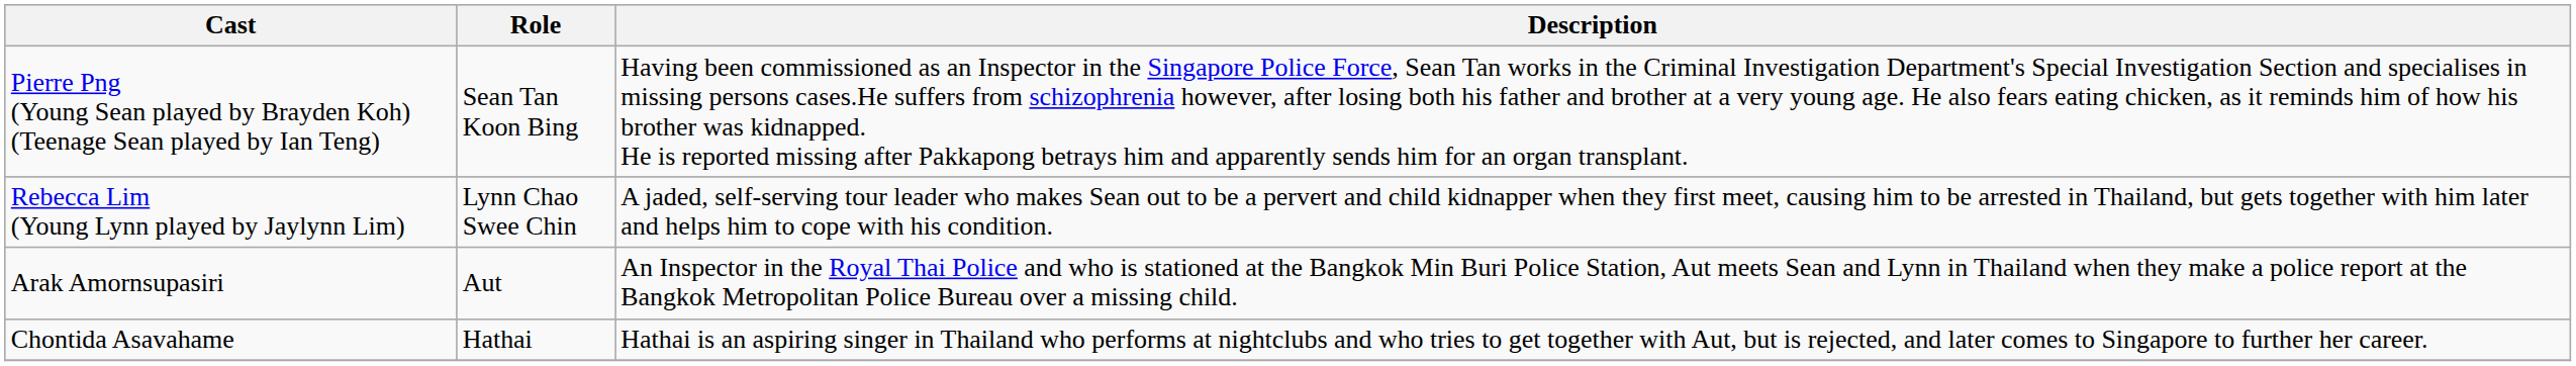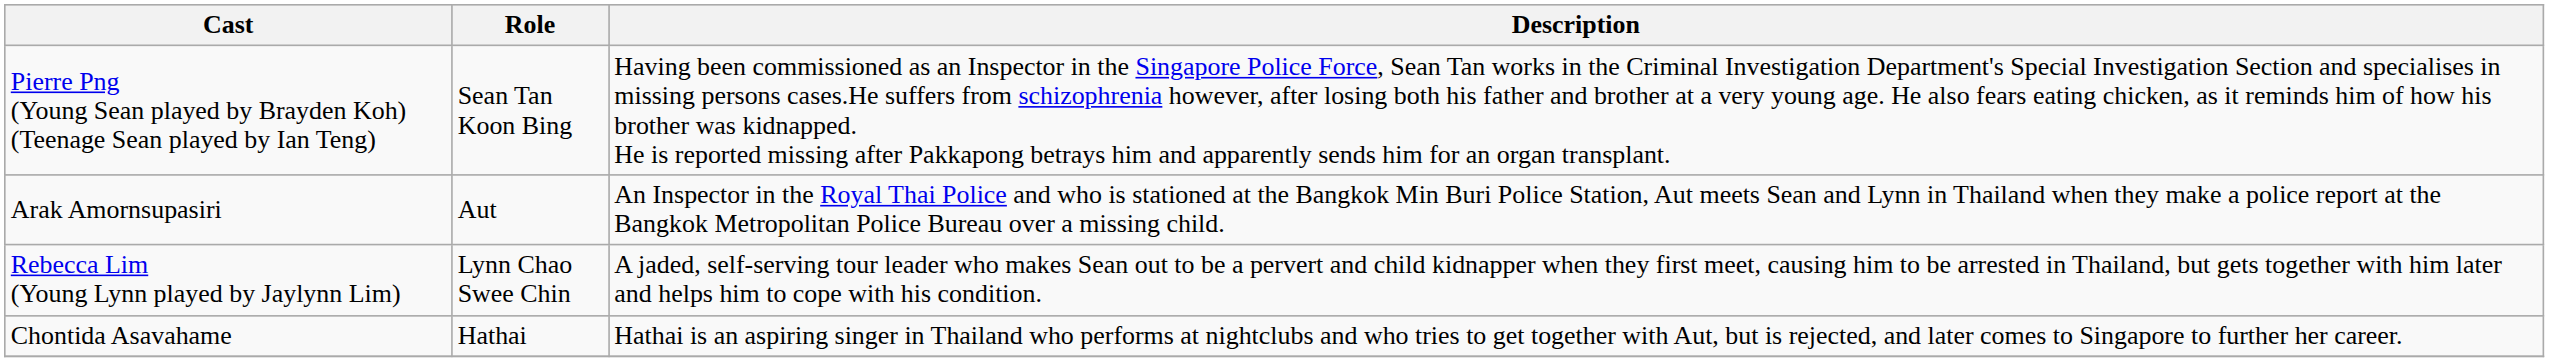rows swapped: Rebecca Lim (Young Lynn played by Jaylynn Lim) <-> Arak Amornsupasiri
